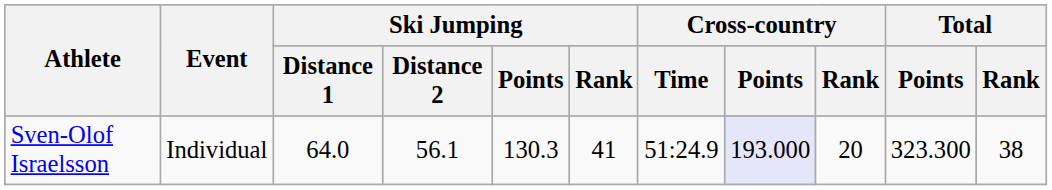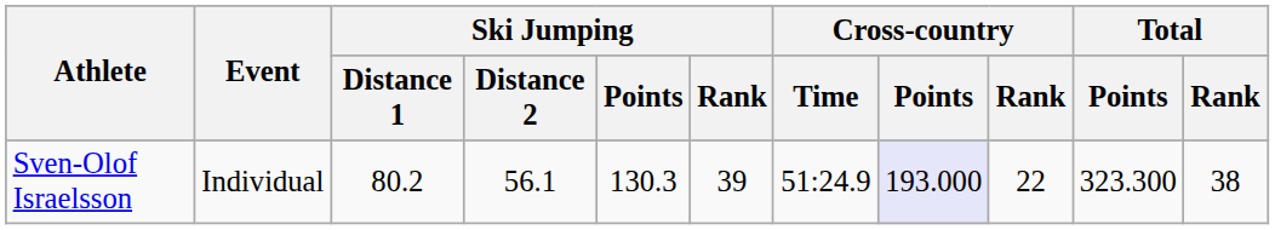Sven-Olof Israelsson | Ski Jumping / Distance 1: 64.0 -> 80.2
Sven-Olof Israelsson | Ski Jumping / Rank: 41 -> 39
Sven-Olof Israelsson | Cross-country / Rank: 20 -> 22
